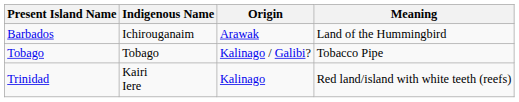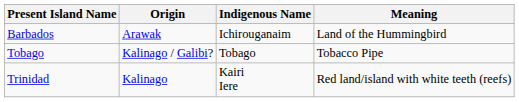columns swapped: Indigenous Name <-> Origin
